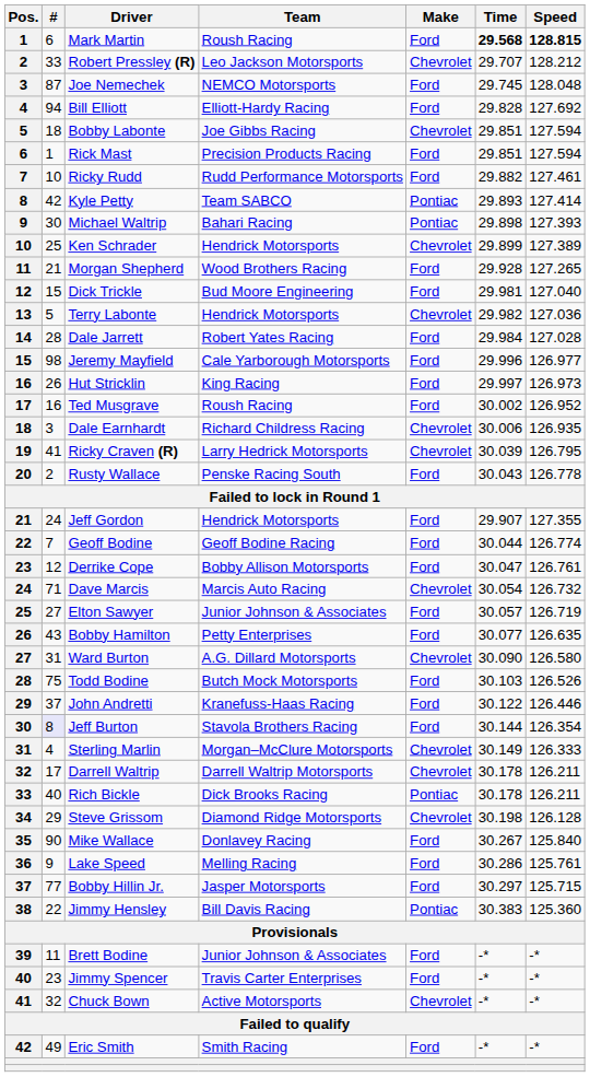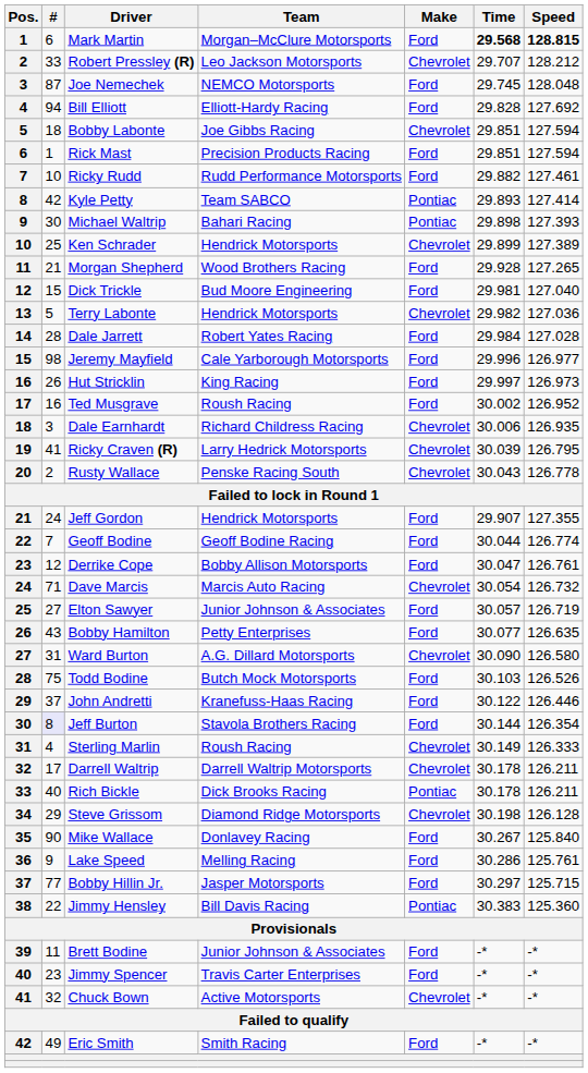Mark Martin | Team: Roush Racing -> Morgan–McClure Motorsports
Rusty Wallace | Make: Ford -> Chevrolet
Sterling Marlin | Team: Morgan–McClure Motorsports -> Roush Racing
